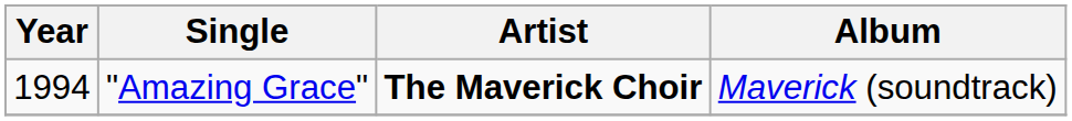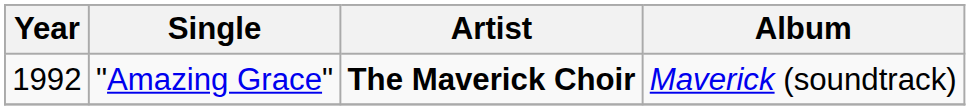"Amazing Grace" | Year: 1994 -> 1992
